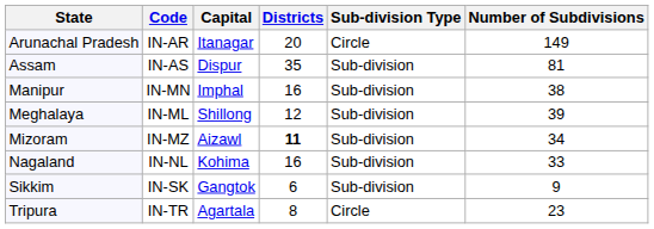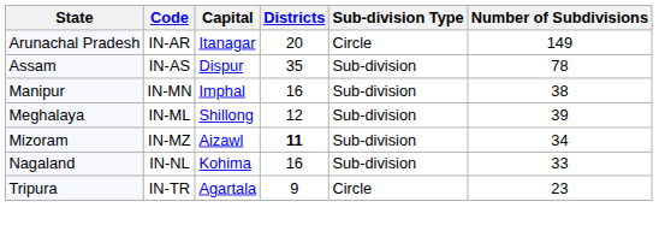Assam | Number of Subdivisions: 81 -> 78
- row: Sikkim | IN-SK | Gangtok | 6 | Sub-division | 9
Tripura | Districts: 8 -> 9
